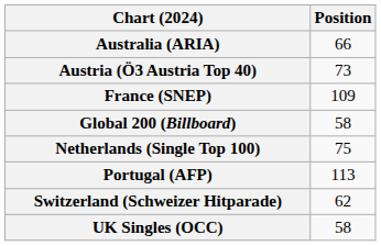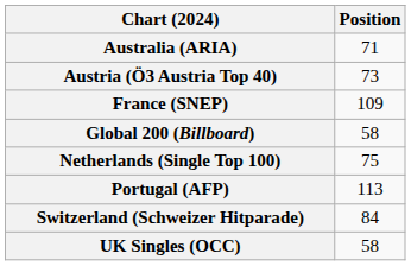Australia (ARIA) | Position: 66 -> 71
Switzerland (Schweizer Hitparade) | Position: 62 -> 84
